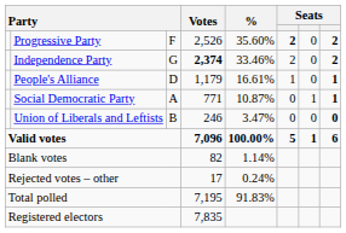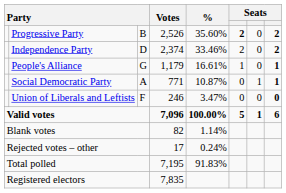Progressive Party | column 3: F -> B
Independence Party | column 3: G -> D
Independence Party | Votes: bold -> normal
People's Alliance | column 3: D -> G
Union of Liberals and Leftists | column 3: B -> F
